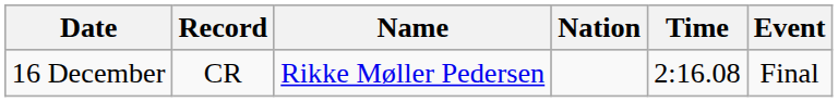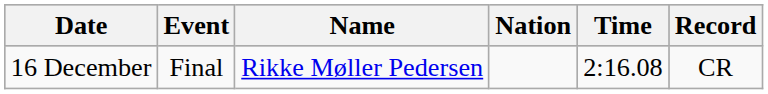columns swapped: Event <-> Record
